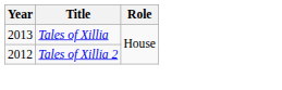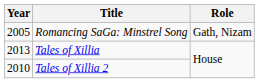+ row: 2005 | Romancing SaGa: Minstrel Song | Gath, Nizam
Tales of Xillia 2 | Year: 2012 -> 2010
